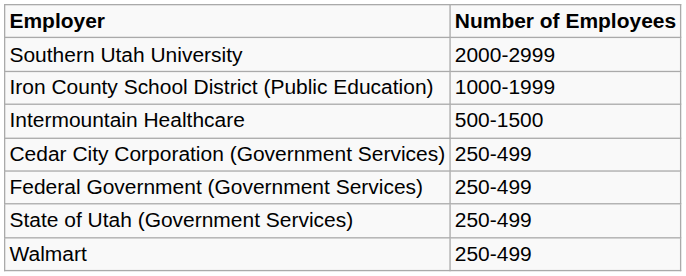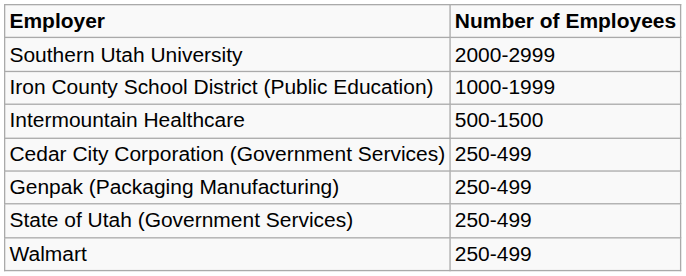+ row: Genpak (Packaging Manufacturing) | 250-499
- row: Federal Government (Government Services) | 250-499
